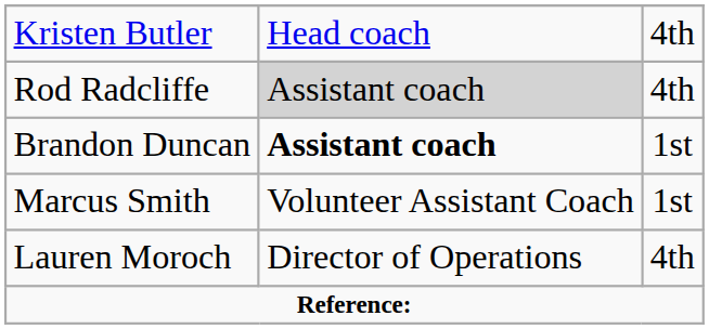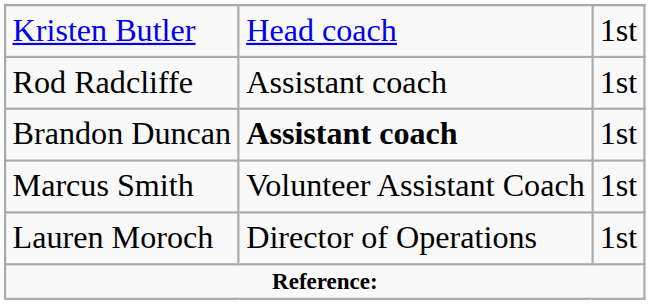Kristen Butler | column 3: 4th -> 1st
Rod Radcliffe | column 2: lightgrey background -> no background
Rod Radcliffe | column 3: 4th -> 1st
Lauren Moroch | column 3: 4th -> 1st
